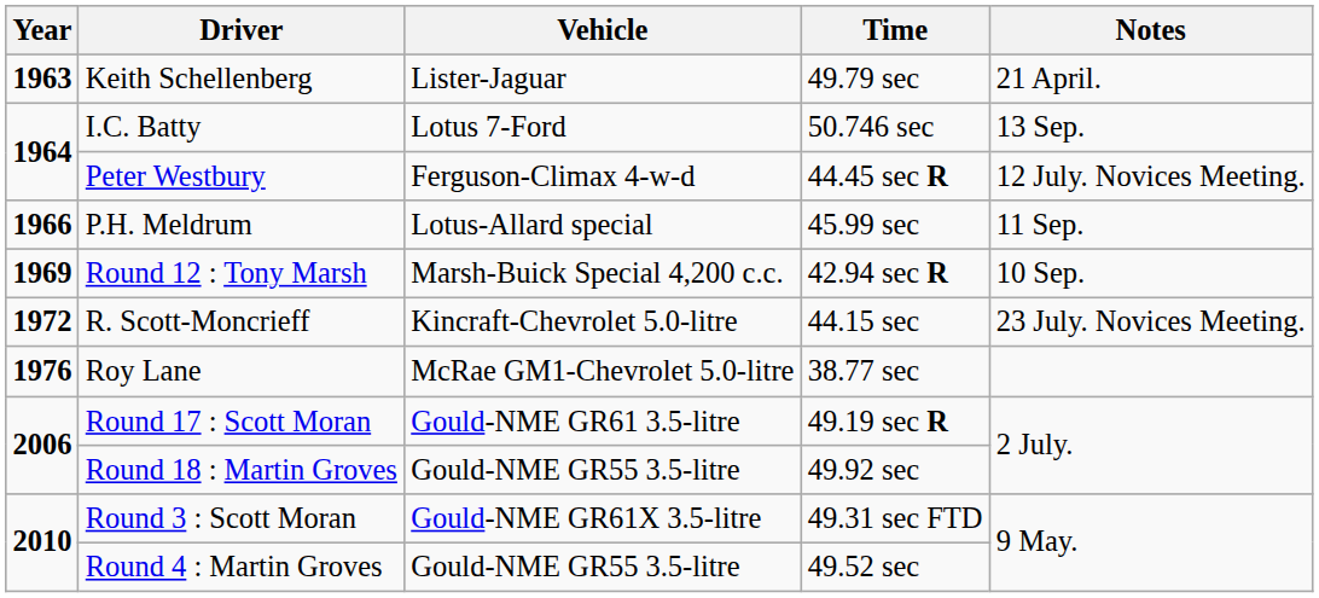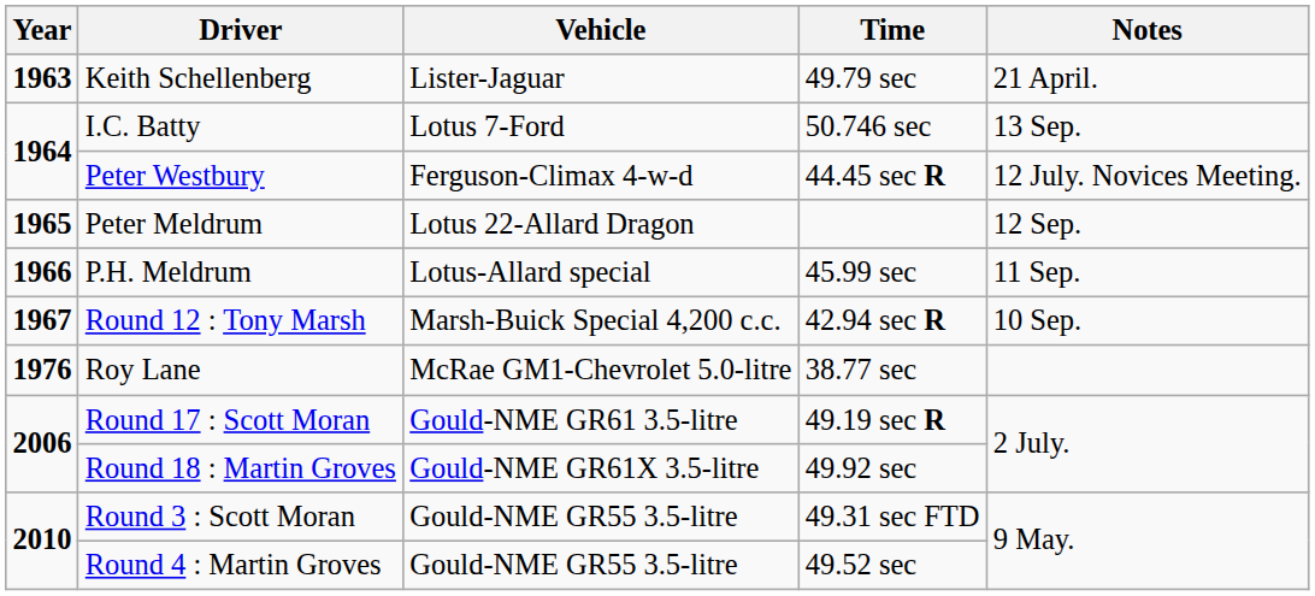+ row: 1965 | Peter Meldrum | Lotus 22-Allard Dragon | 12 Sep.
Round 12 : Tony Marsh | Year: 1969 -> 1967
- row: 1972 | R. Scott-Moncrieff | Kincraft-Chevrolet 5.0-litre | 44.15 sec | 23 July. Novices Meeting.
Round 18 : Martin Groves | Vehicle: Gould-NME GR55 3.5-litre -> Gould-NME GR61X 3.5-litre
Round 3 : Scott Moran | Vehicle: Gould-NME GR61X 3.5-litre -> Gould-NME GR55 3.5-litre
